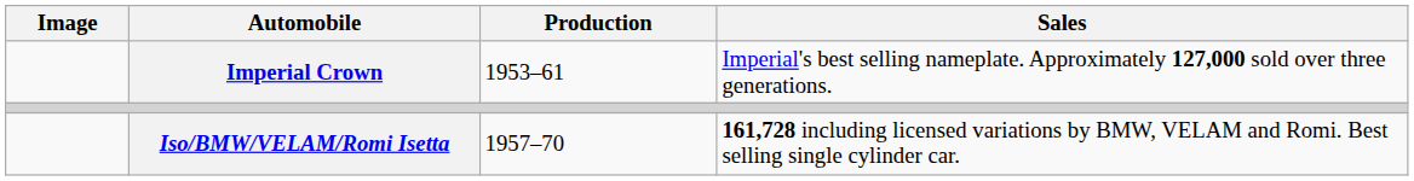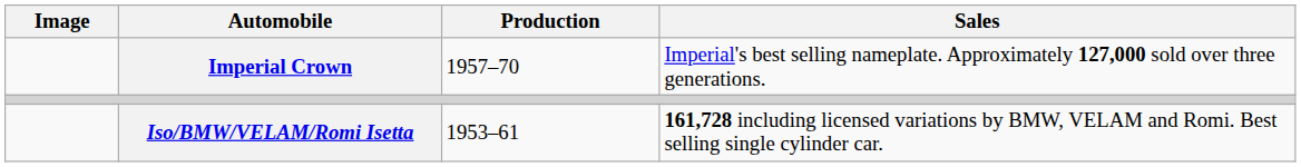Imperial Crown | Production: 1953–61 -> 1957–70
Iso/BMW/VELAM/Romi Isetta | Production: 1957–70 -> 1953–61
